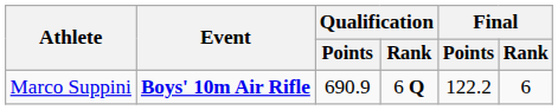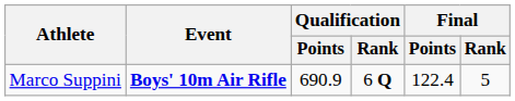Marco Suppini | Final / Points: 122.2 -> 122.4
Marco Suppini | Final / Rank: 6 -> 5
